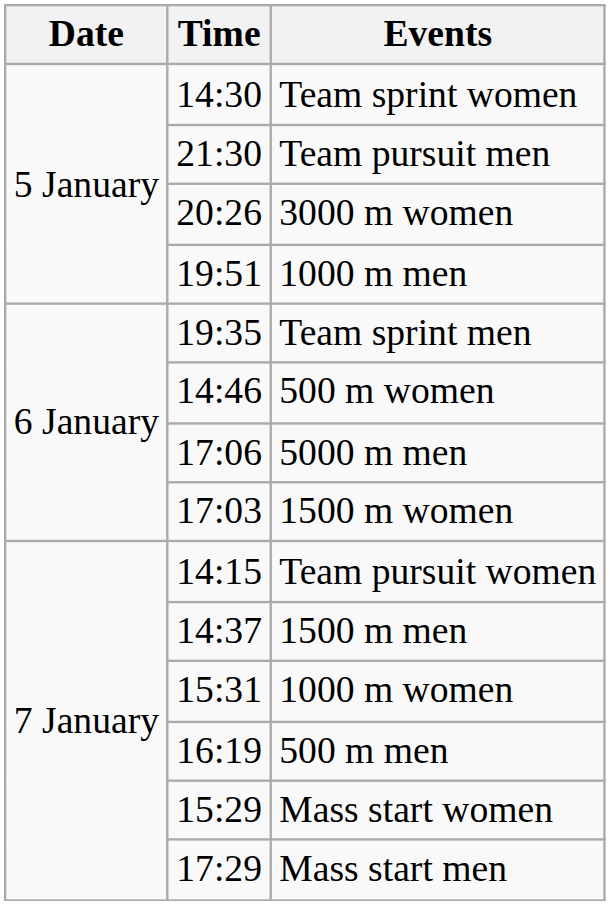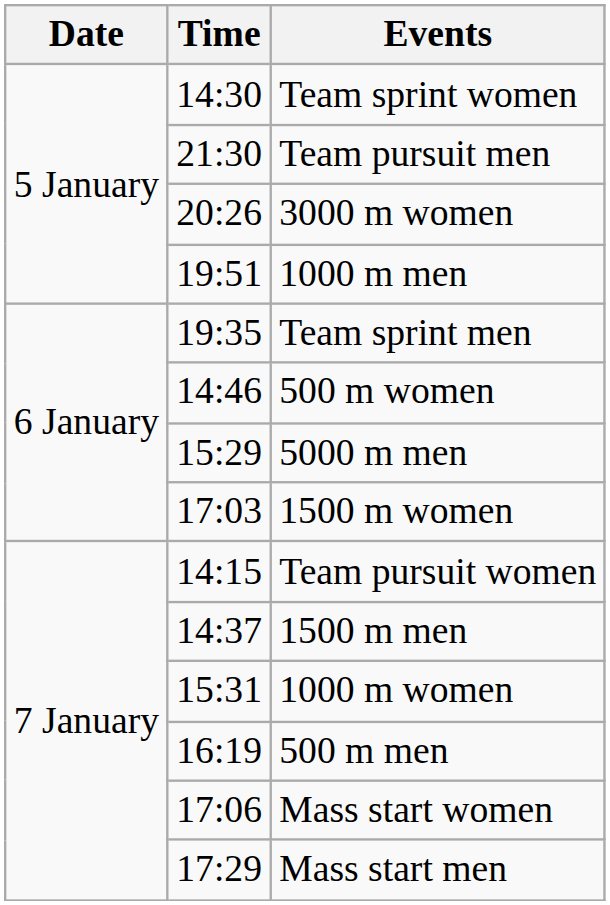5000 m men | Time: 17:06 -> 15:29
Mass start women | Time: 15:29 -> 17:06
